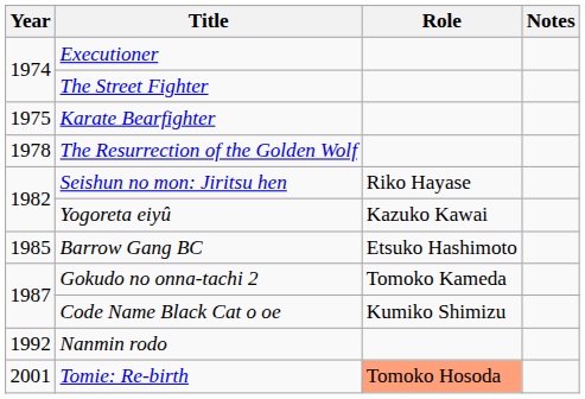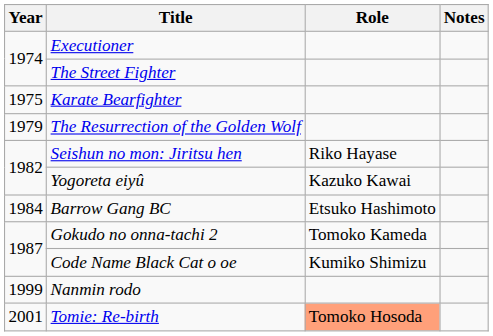The Resurrection of the Golden Wolf | Year: 1978 -> 1979
Barrow Gang BC | Year: 1985 -> 1984
Nanmin rodo | Year: 1992 -> 1999
